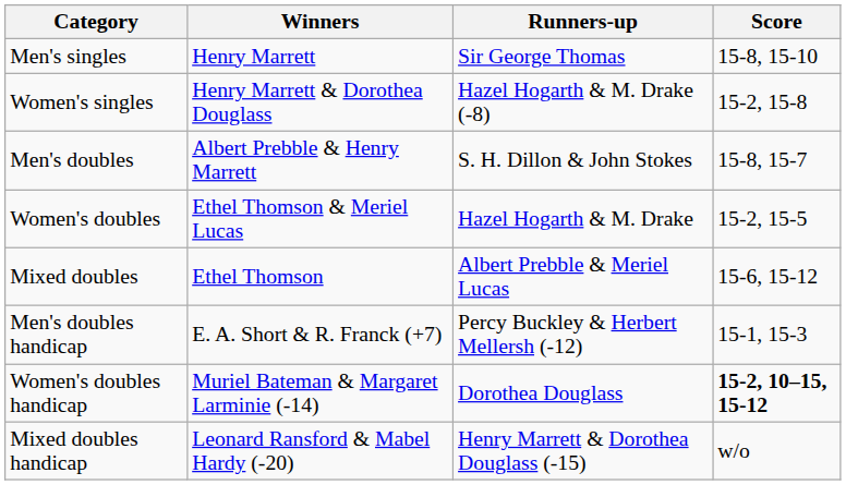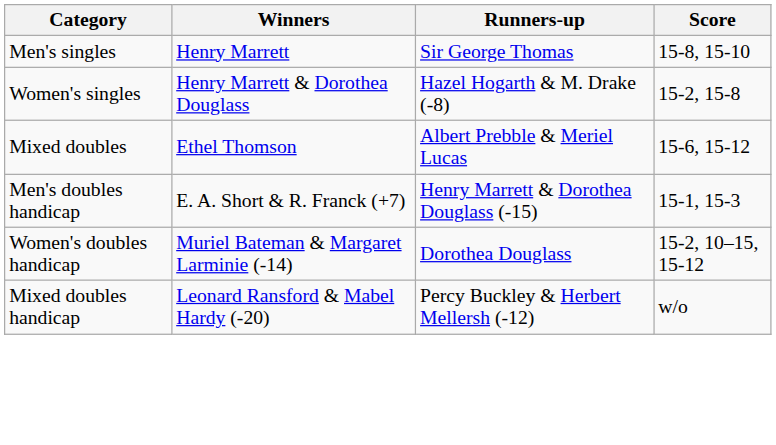- row: Men's doubles | Albert Prebble & Henry Marrett | S. H. Dillon & John Stokes | 15-8, 15-7
- row: Women's doubles | Ethel Thomson & Meriel Lucas | Hazel Hogarth & M. Drake | 15-2, 15-5
Men's doubles handicap | Runners-up: Percy Buckley & Herbert Mellersh (-12) -> Henry Marrett & Dorothea Douglass (-15)
Women's doubles handicap | Score: bold -> normal
Mixed doubles handicap | Runners-up: Henry Marrett & Dorothea Douglass (-15) -> Percy Buckley & Herbert Mellersh (-12)
